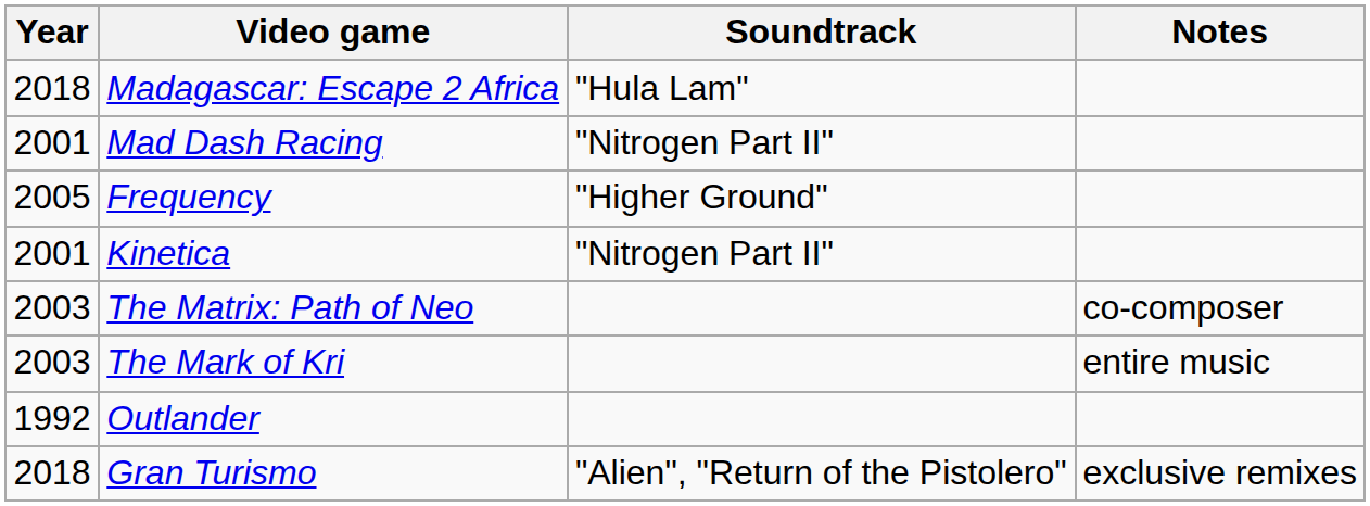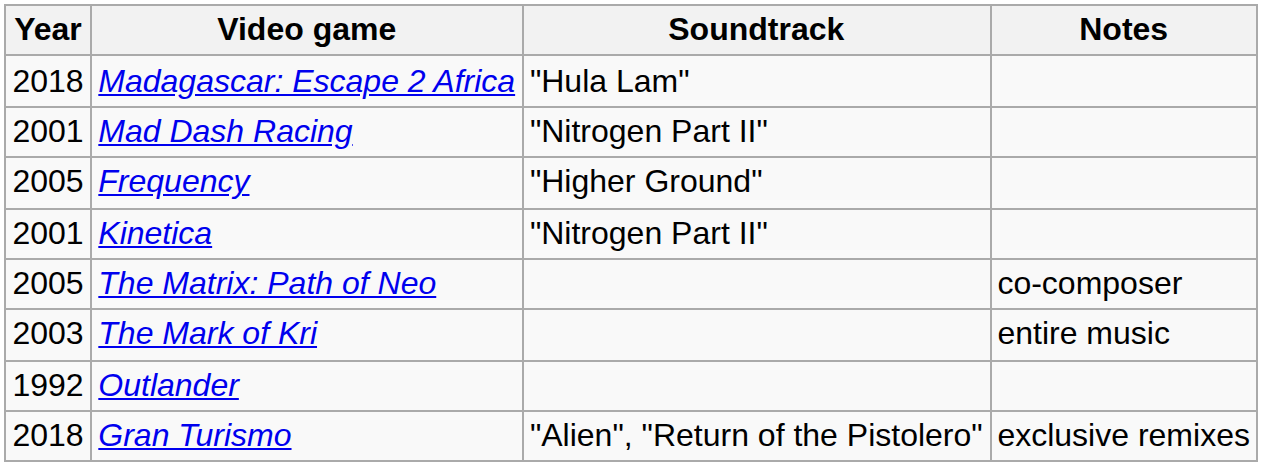The Matrix: Path of Neo | Year: 2003 -> 2005
